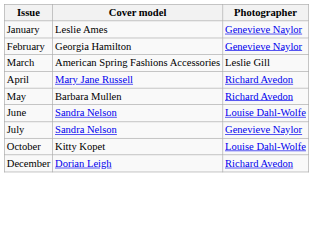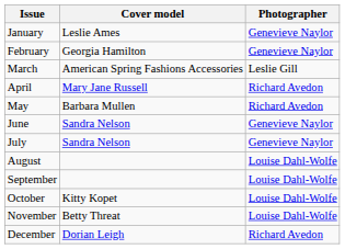June | Photographer: Louise Dahl-Wolfe -> Genevieve Naylor
+ row: August | Louise Dahl-Wolfe
+ row: September | Louise Dahl-Wolfe
+ row: November | Betty Threat | Louise Dahl-Wolfe
